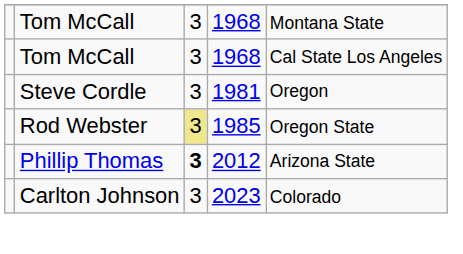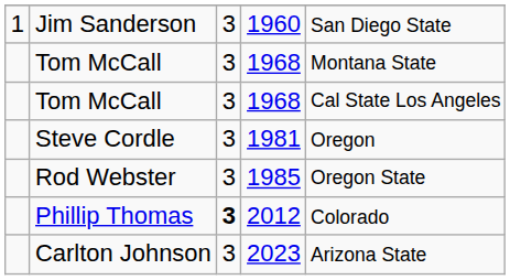+ row: 1 | Jim Sanderson | 3 | 1960 | San Diego State
Rod Webster | column 3: khaki background -> no background
Phillip Thomas | column 5: Arizona State -> Colorado
Carlton Johnson | column 5: Colorado -> Arizona State
